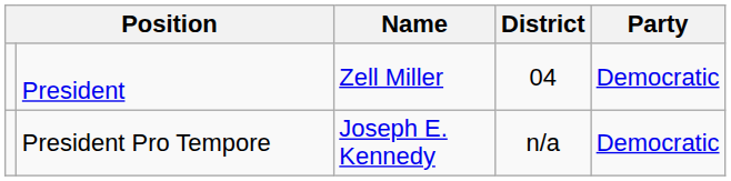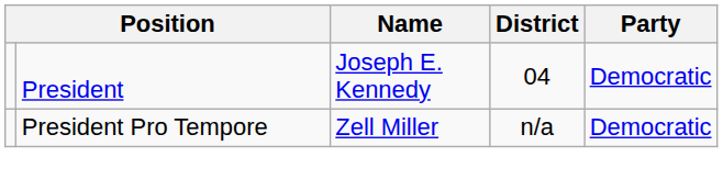President | Name: Zell Miller -> Joseph E. Kennedy
President Pro Tempore | Name: Joseph E. Kennedy -> Zell Miller
